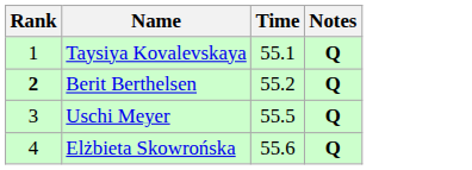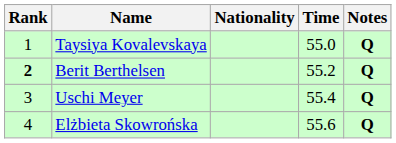+ column: Nationality
Taysiya Kovalevskaya | Time: 55.1 -> 55.0
Uschi Meyer | Time: 55.5 -> 55.4
